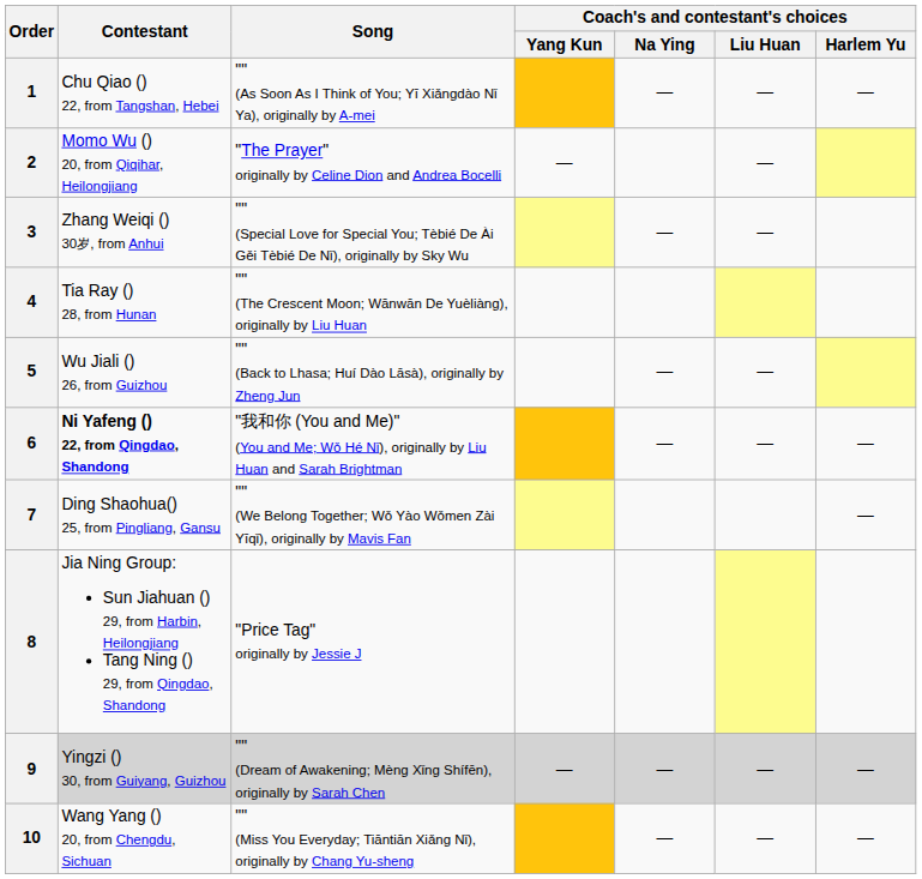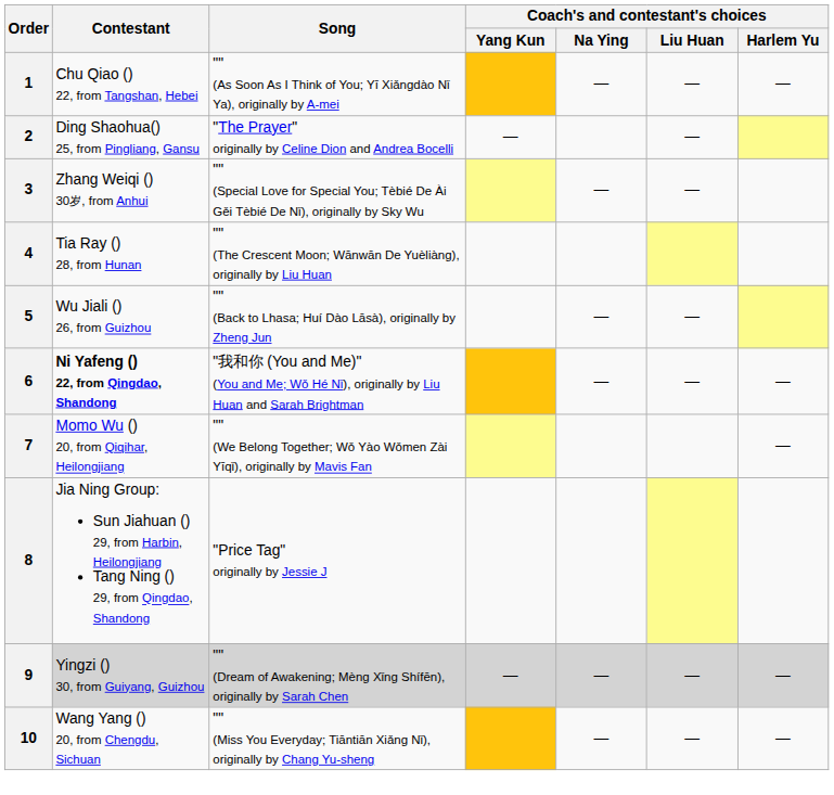2 | Contestant: Momo Wu () 20, from Qiqihar, Heilongjiang -> Ding Shaohua() 25, from Pingliang, Gansu
7 | Contestant: Ding Shaohua() 25, from Pingliang, Gansu -> Momo Wu () 20, from Qiqihar, Heilongjiang
